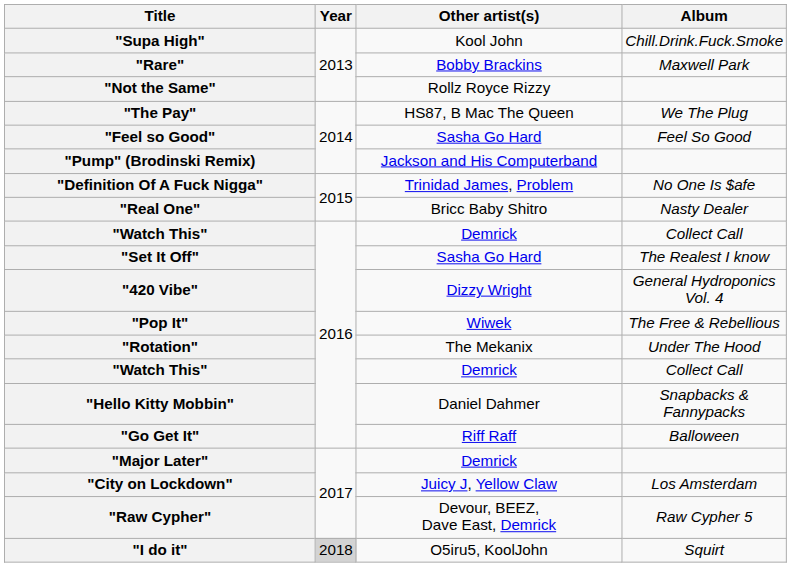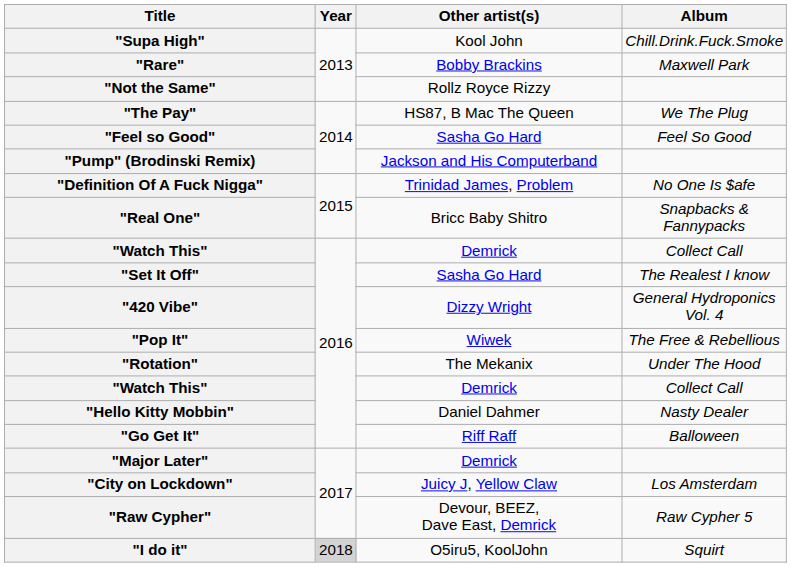"Real One" | Album: Nasty Dealer -> Snapbacks & Fannypacks
"Hello Kitty Mobbin" | Album: Snapbacks & Fannypacks -> Nasty Dealer
